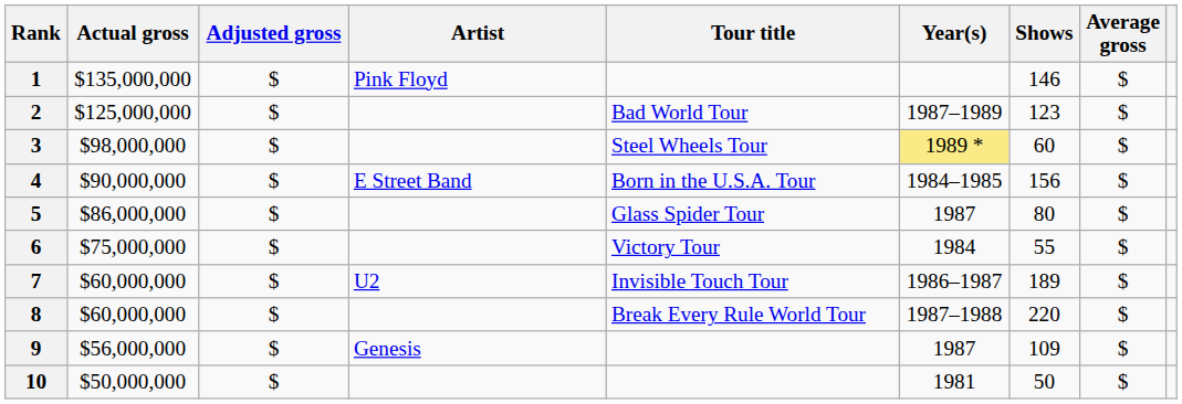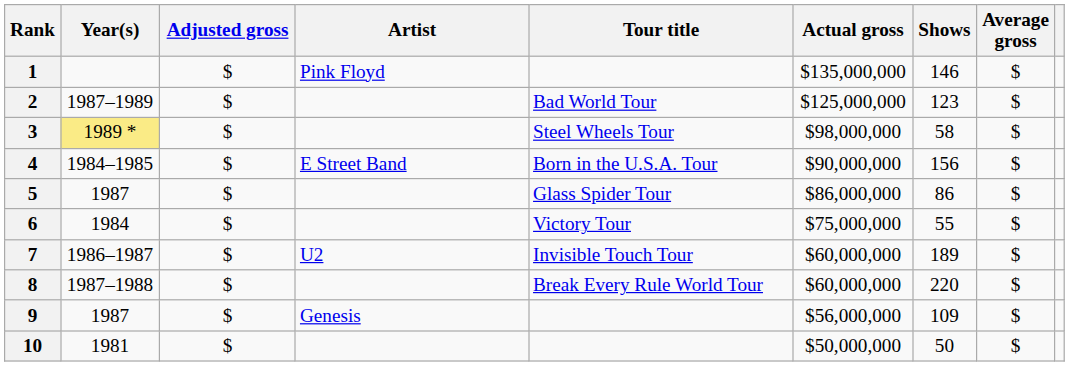columns swapped: Actual gross <-> Year(s)
3 | Shows: 60 -> 58
5 | Shows: 80 -> 86
